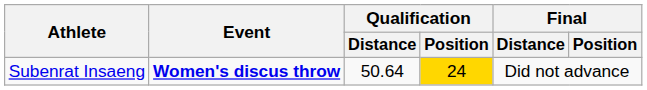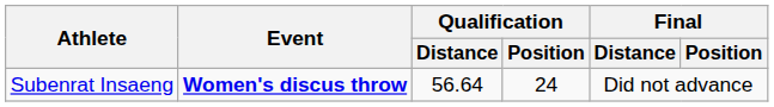Subenrat Insaeng | Qualification / Distance: 50.64 -> 56.64
Subenrat Insaeng | Qualification / Position: gold background -> no background
